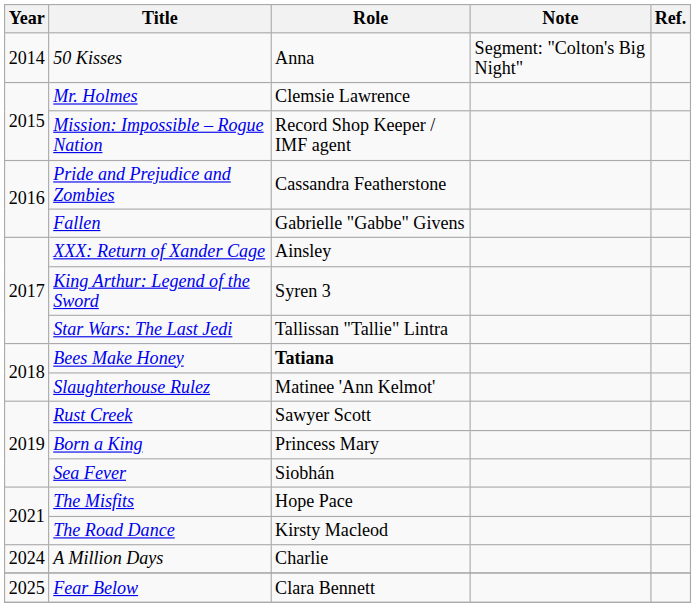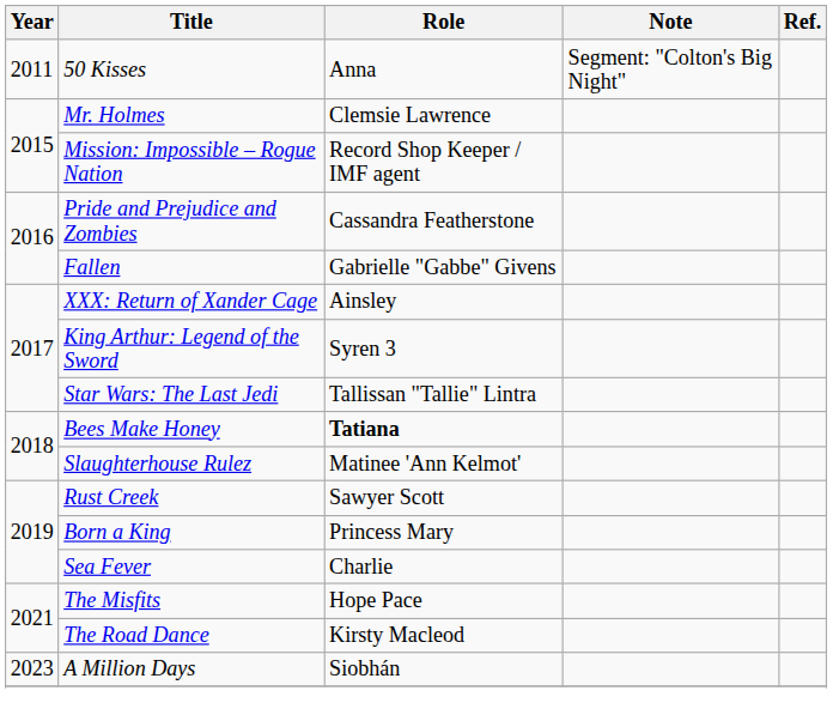50 Kisses | Year: 2014 -> 2011
Sea Fever | Role: Siobhán -> Charlie
A Million Days | Year: 2024 -> 2023
A Million Days | Role: Charlie -> Siobhán
- row: 2025 | Fear Below | Clara Bennett
